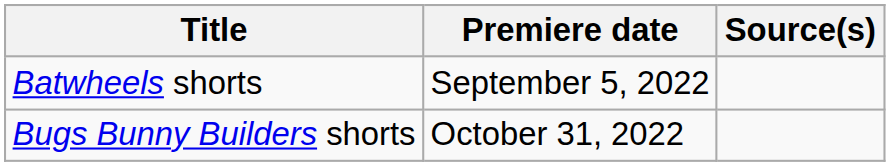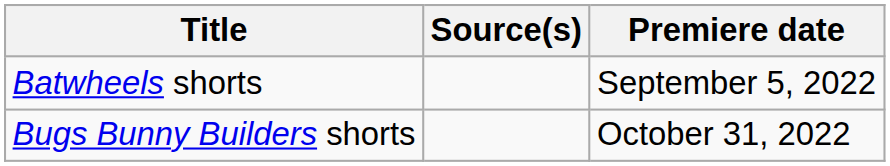columns swapped: Premiere date <-> Source(s)
